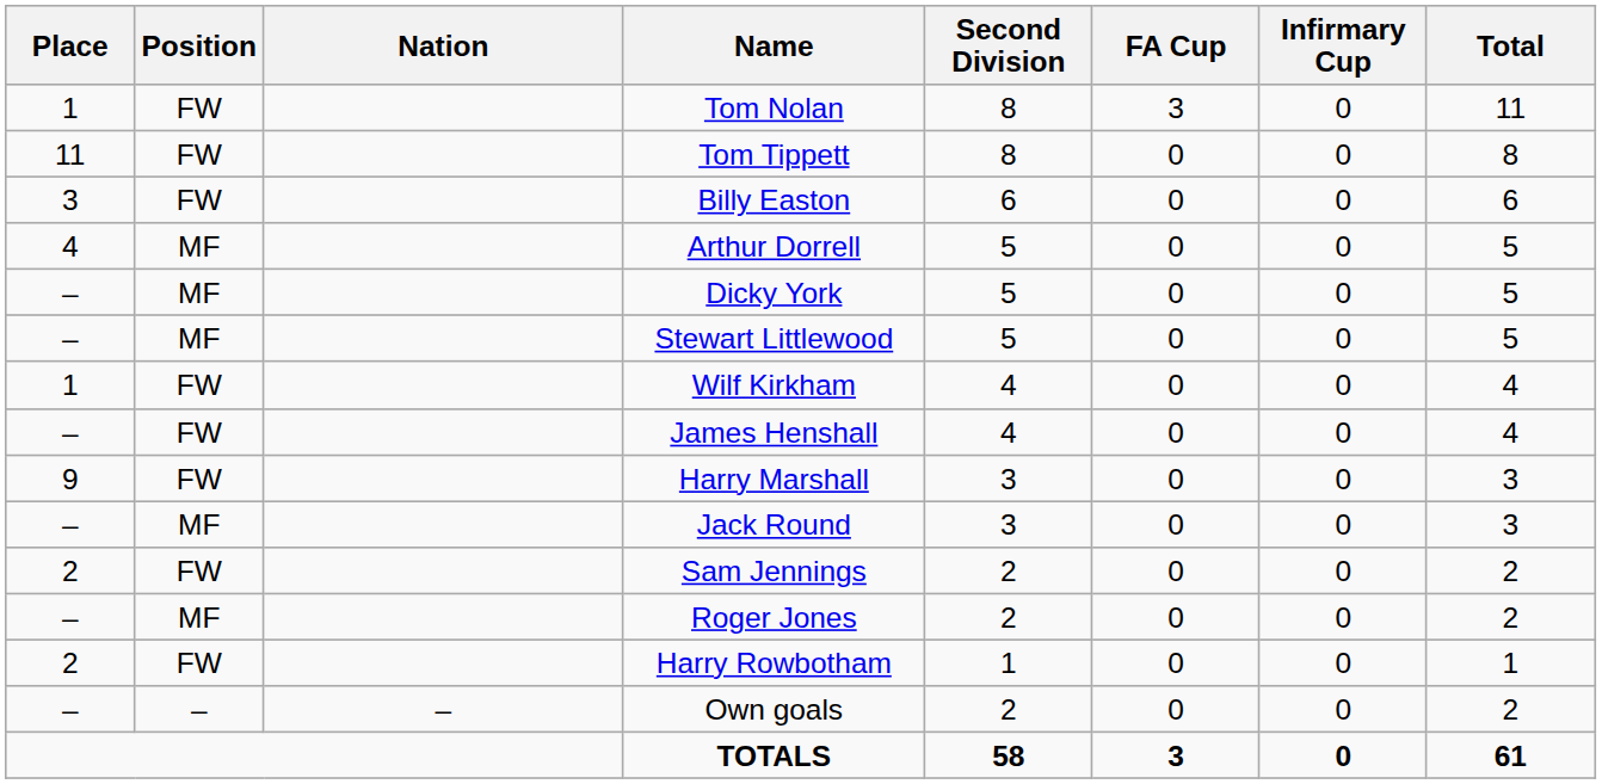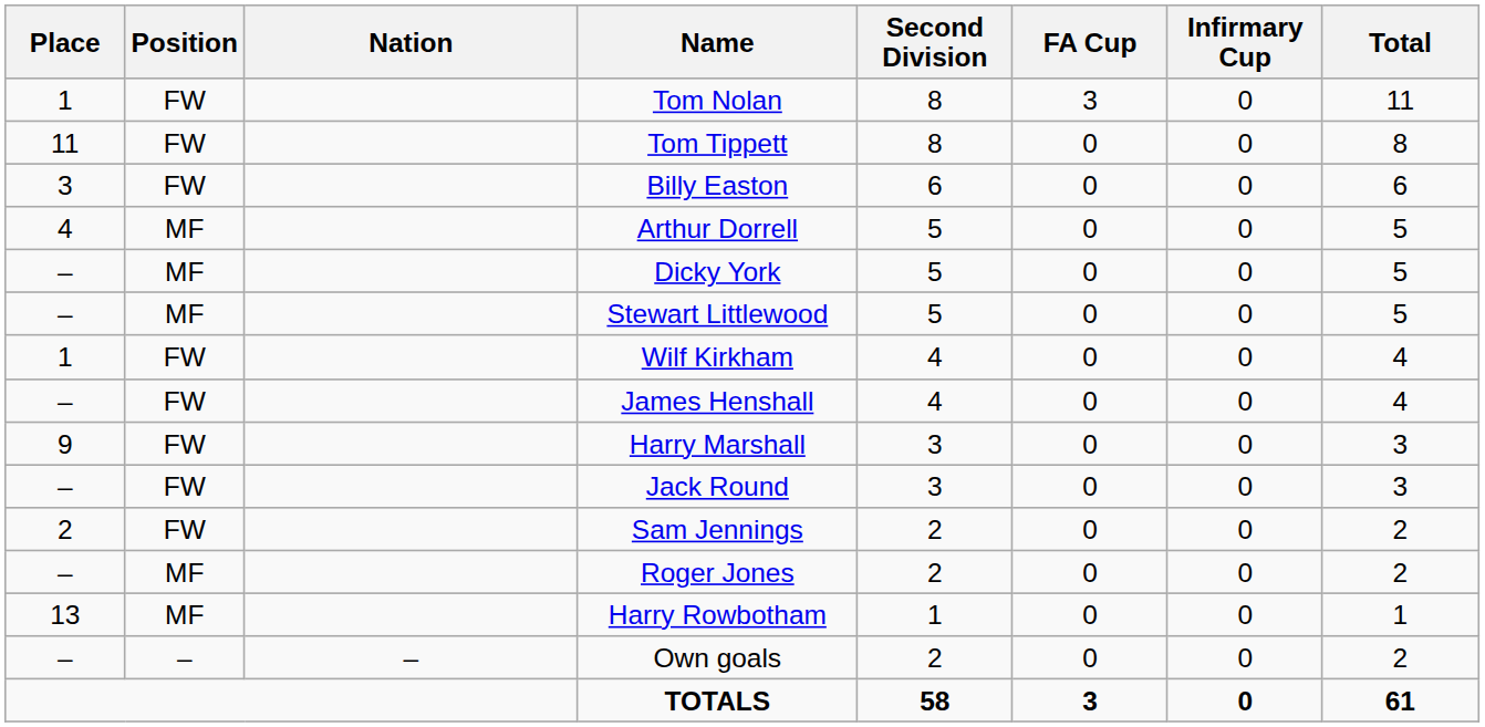Jack Round | Position: MF -> FW
Harry Rowbotham | Place: 2 -> 13
Harry Rowbotham | Position: FW -> MF
